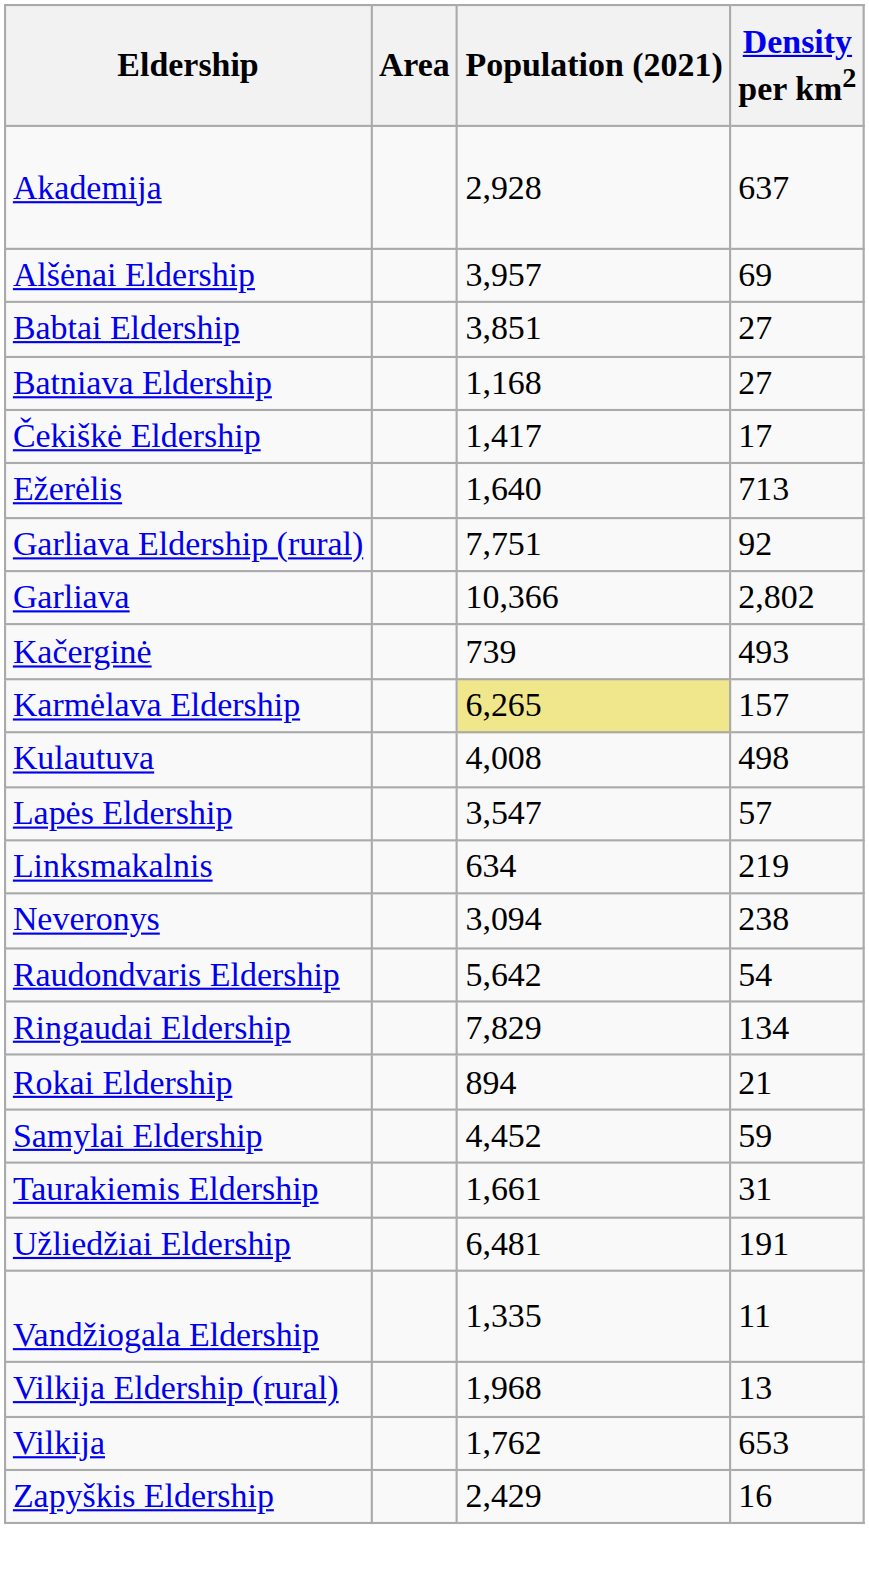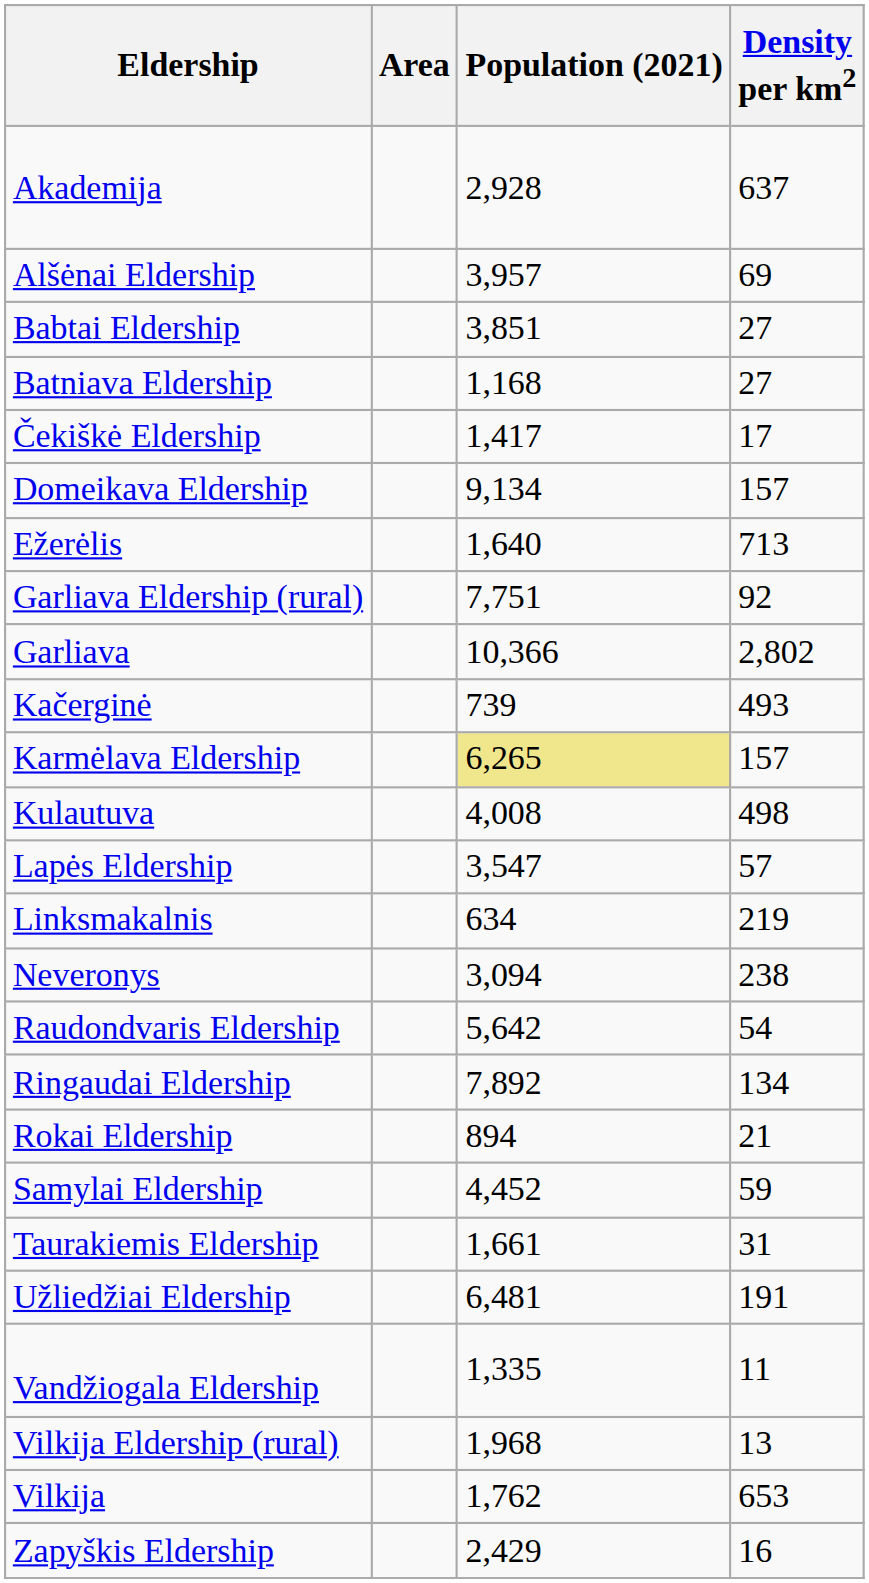+ row: Domeikava Eldership | 9,134 | 157
Ringaudai Eldership | Population (2021): 7,829 -> 7,892
